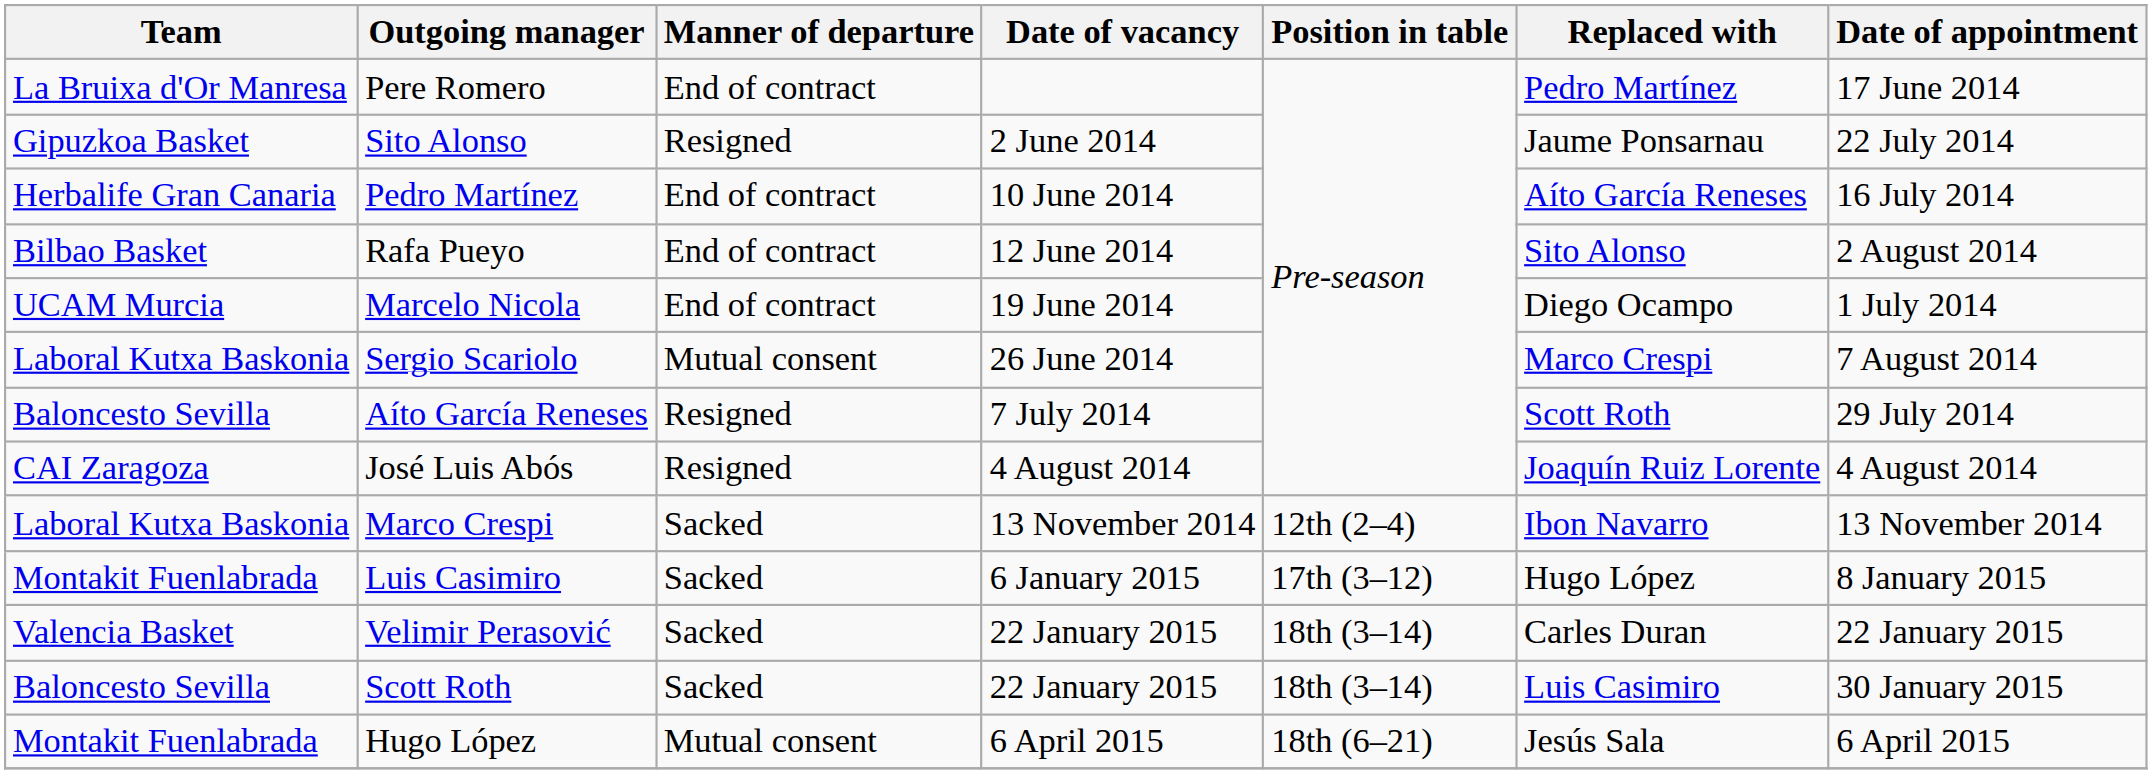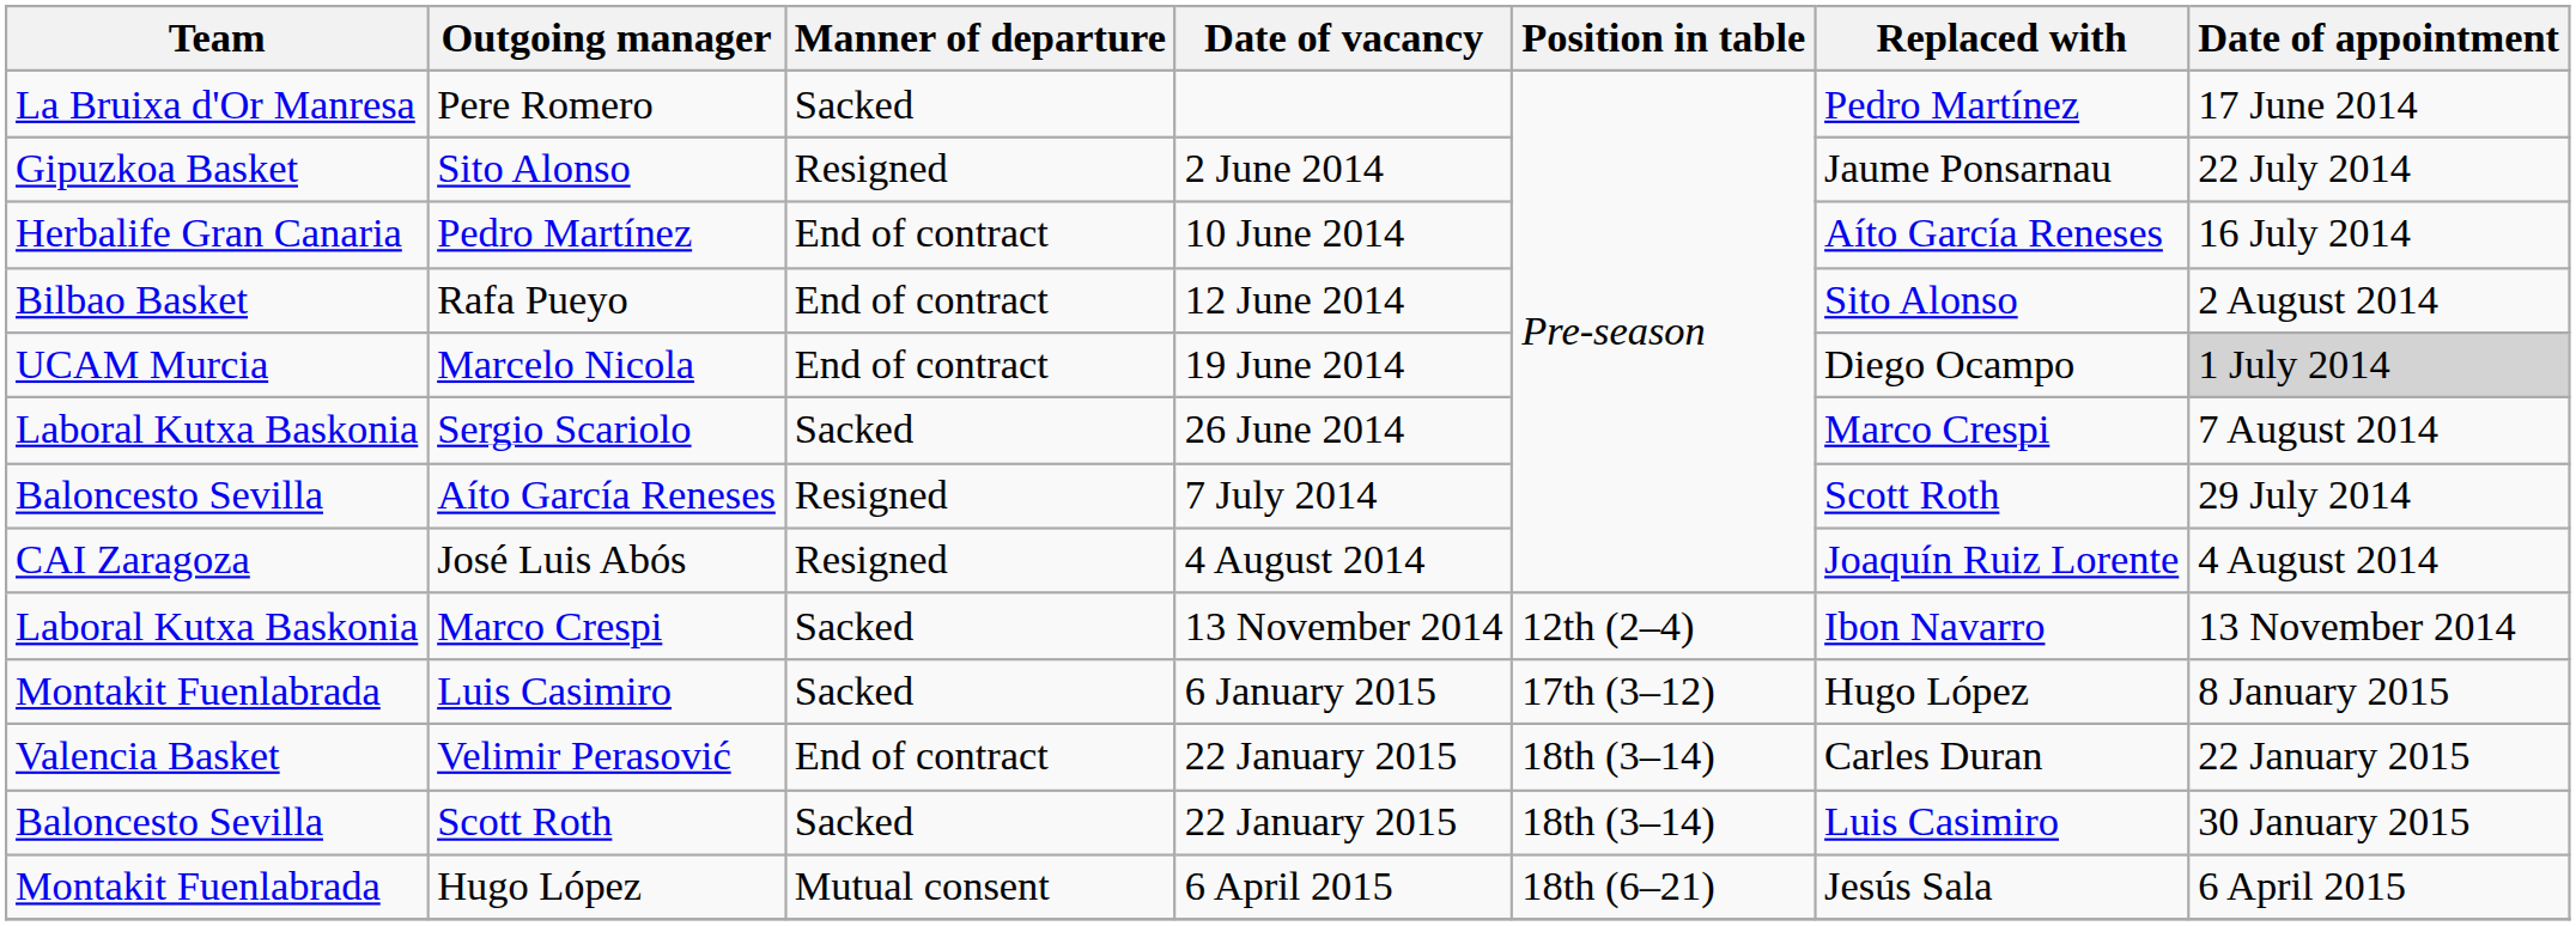Pere Romero | Manner of departure: End of contract -> Sacked
Marcelo Nicola | Date of appointment: no background -> lightgrey background
Sergio Scariolo | Manner of departure: Mutual consent -> Sacked
Velimir Perasović | Manner of departure: Sacked -> End of contract
